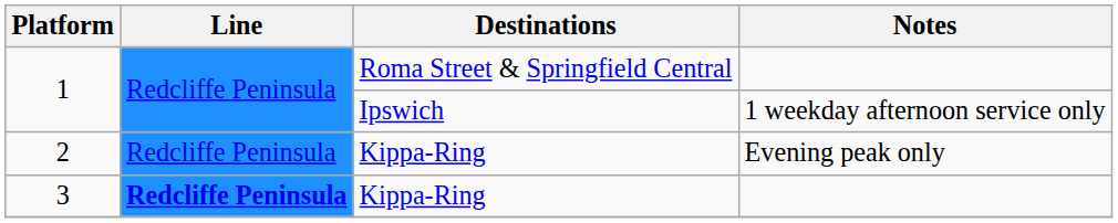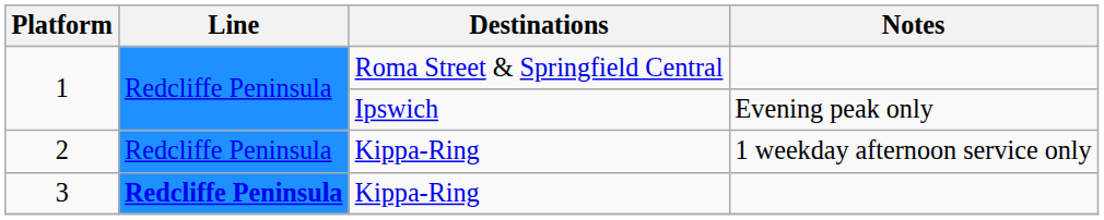1 / Ipswich | Notes: 1 weekday afternoon service only -> Evening peak only
2 | Notes: Evening peak only -> 1 weekday afternoon service only
